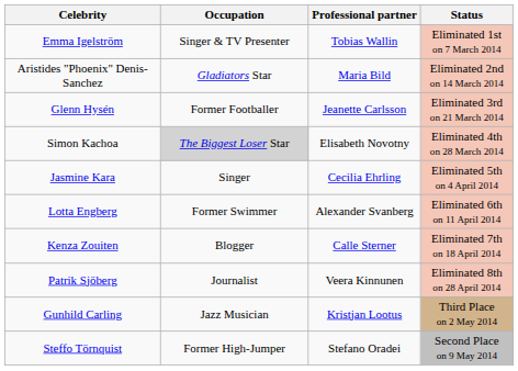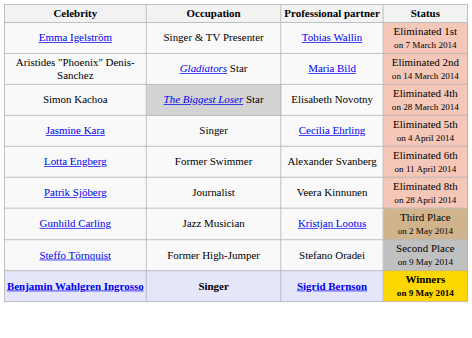- row: Glenn Hysén | Former Footballer | Jeanette Carlsson | Eliminated 3rd on 21 March 2014
- row: Kenza Zouiten | Blogger | Calle Sterner | Eliminated 7th on 18 April 2014
+ row: Benjamin Wahlgren Ingrosso | Singer | Sigrid Bernson | Winners on 9 May 2014
